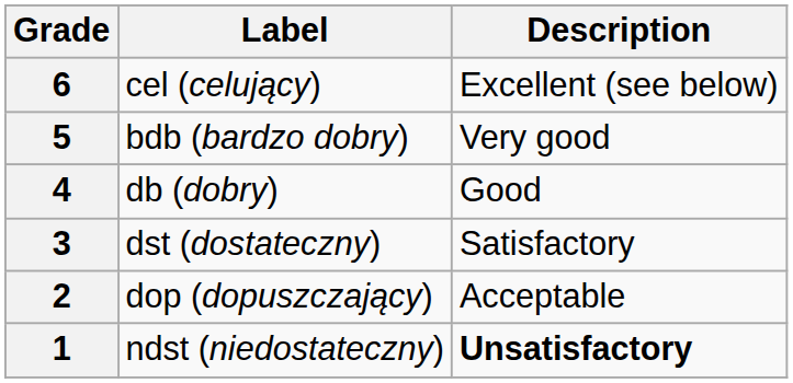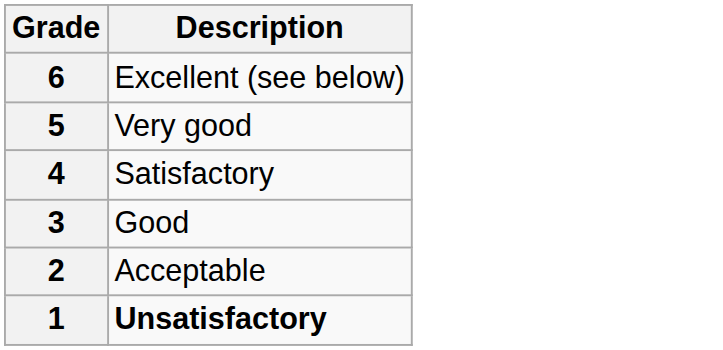- column: Label | cel (celujący) | bdb (bardzo dobry) | db (dobry) | dst (dostateczny) | dop (dopuszczający) | ndst (niedostateczny)
4 | Description: Good -> Satisfactory
3 | Description: Satisfactory -> Good
